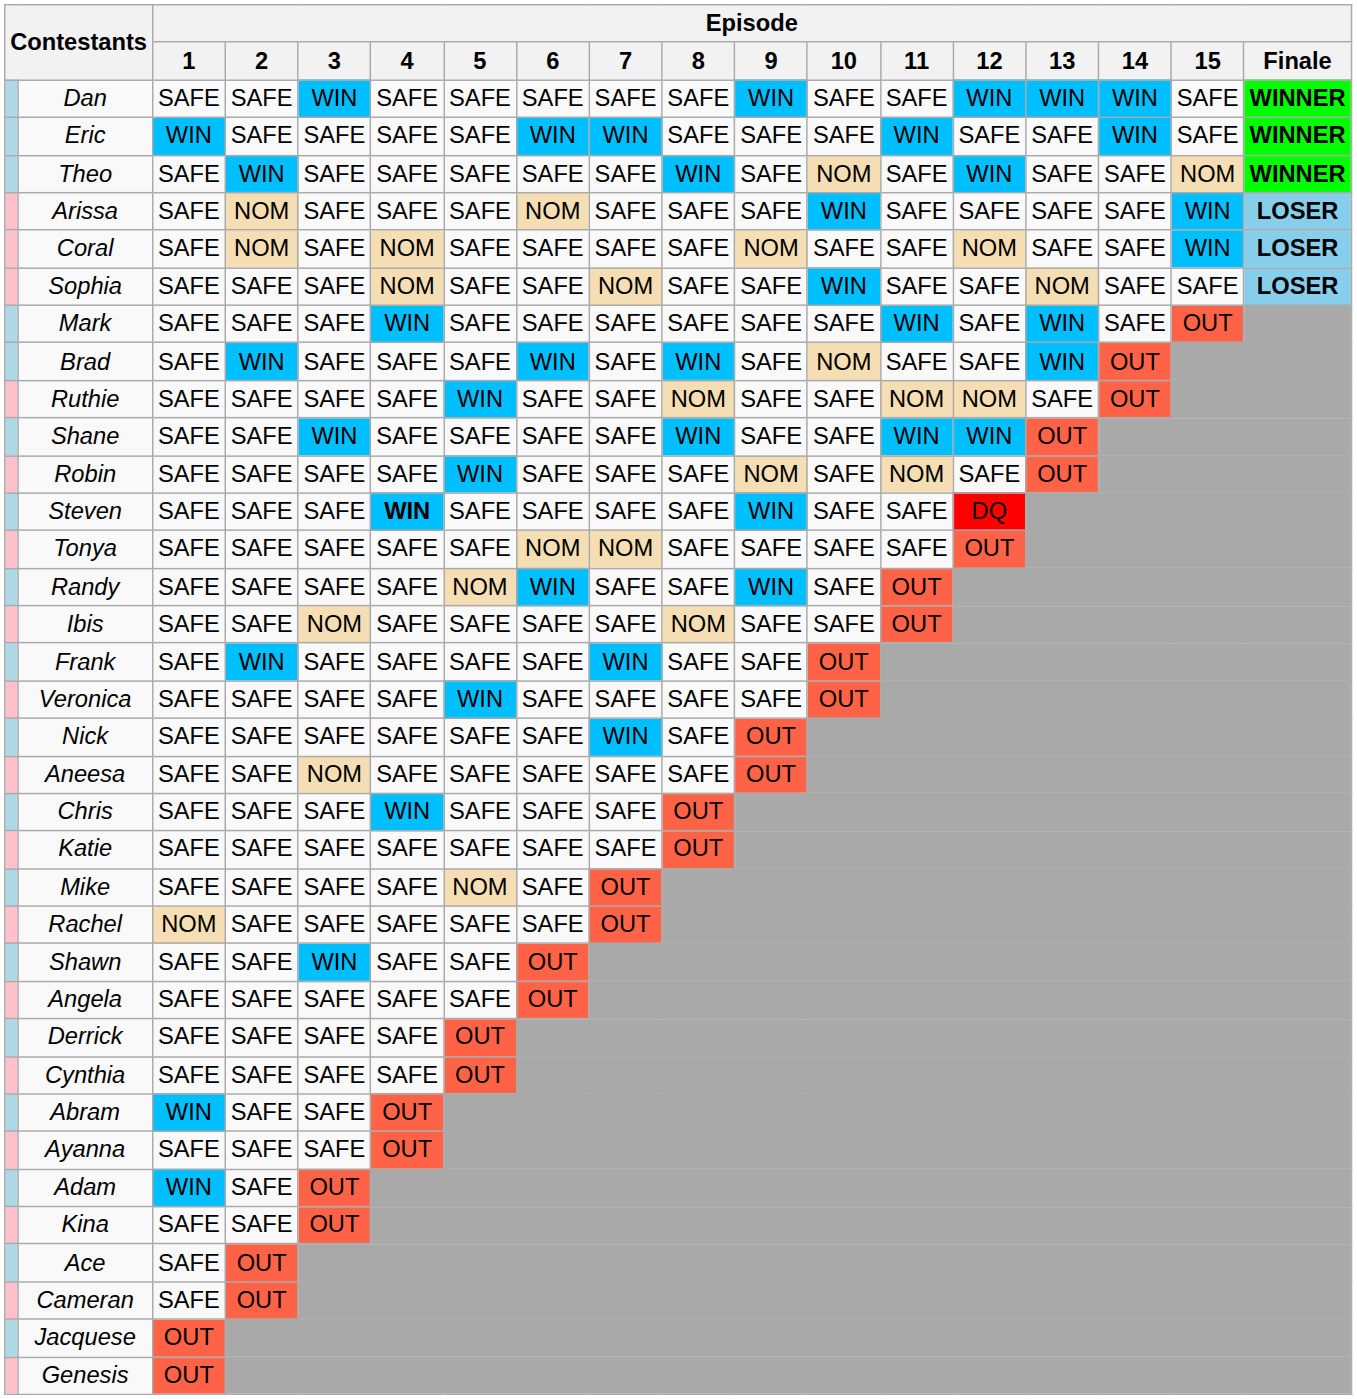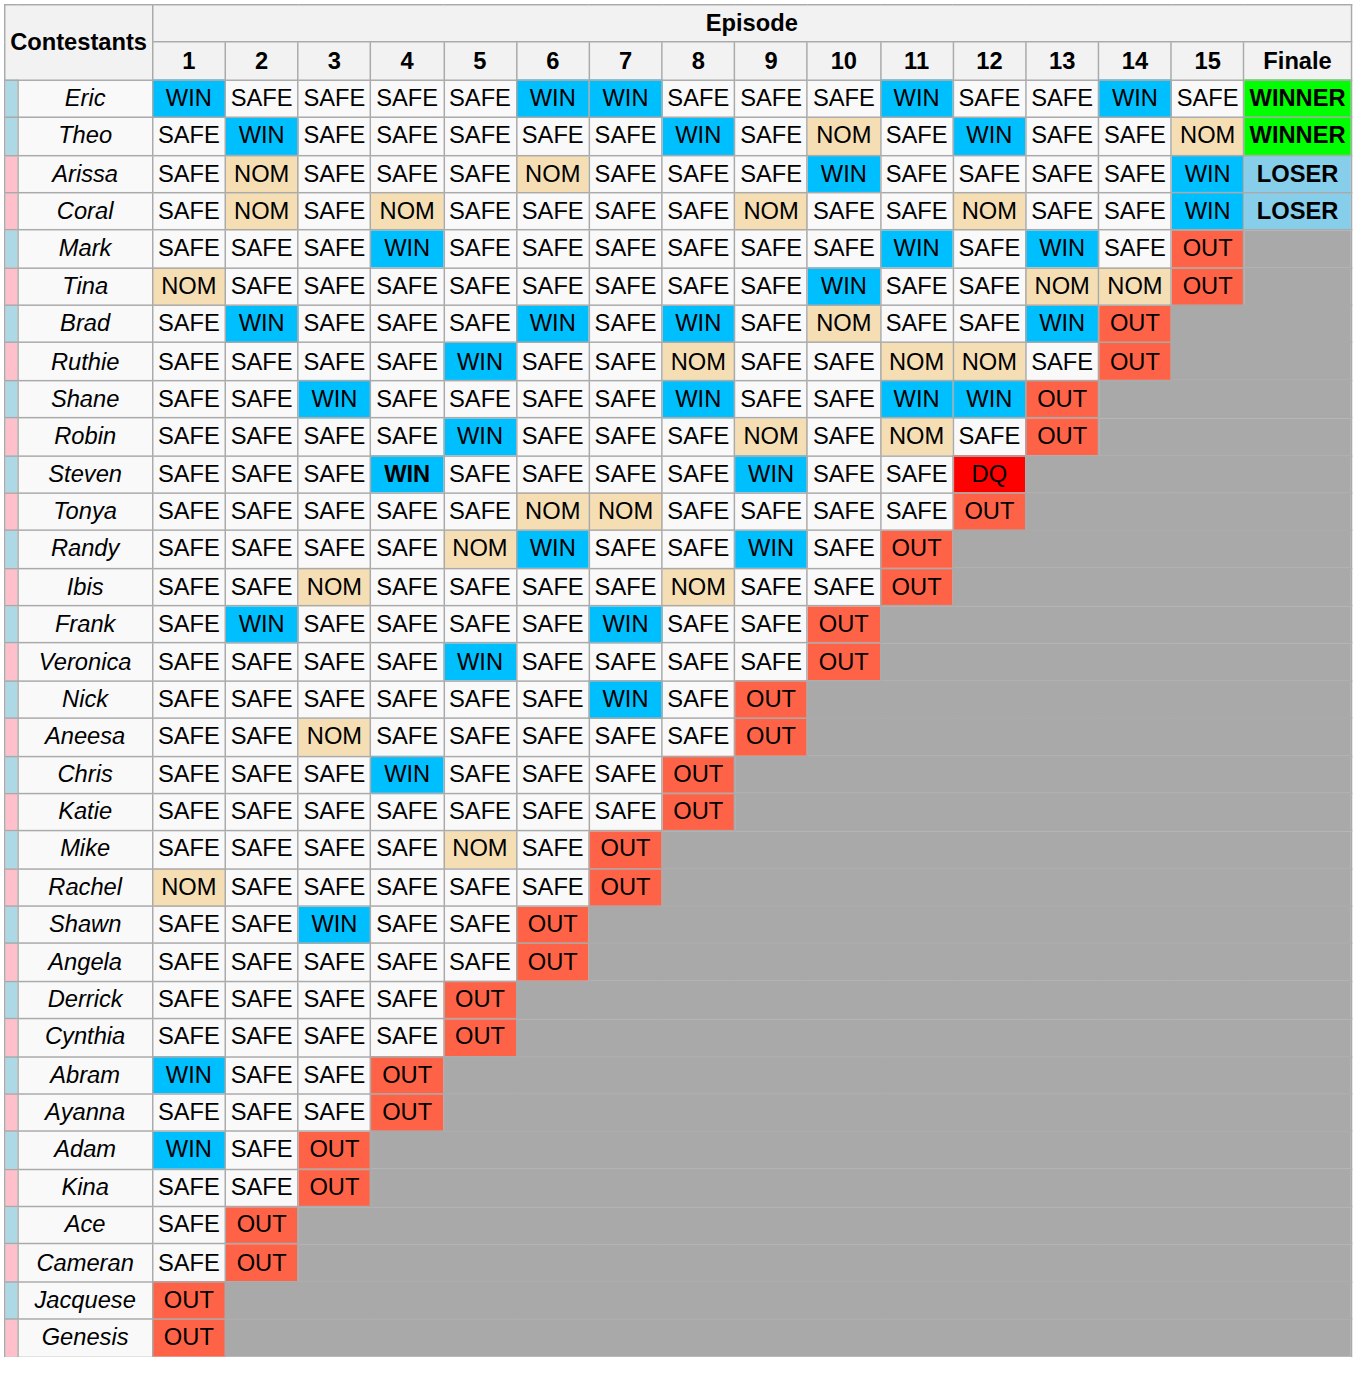- row: Dan | SAFE | SAFE | WIN | SAFE | SAFE | SAFE | SAFE | SAFE | WIN | SAFE | SAFE | WIN | WIN | WIN | SAFE | WINNER
- row: Sophia | SAFE | SAFE | SAFE | NOM | SAFE | SAFE | NOM | SAFE | SAFE | WIN | SAFE | SAFE | NOM | SAFE | SAFE | LOSER
+ row: Tina | NOM | SAFE | SAFE | SAFE | SAFE | SAFE | SAFE | SAFE | SAFE | WIN | SAFE | SAFE | NOM | NOM | OUT
